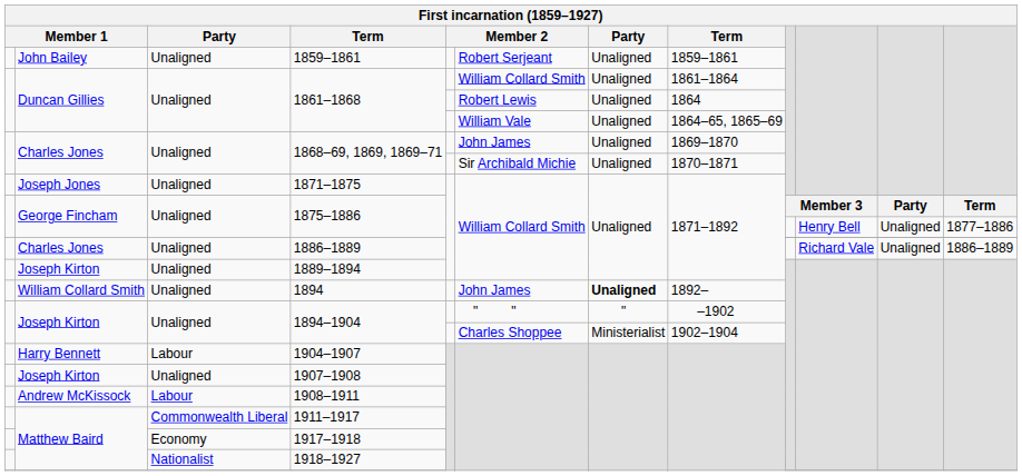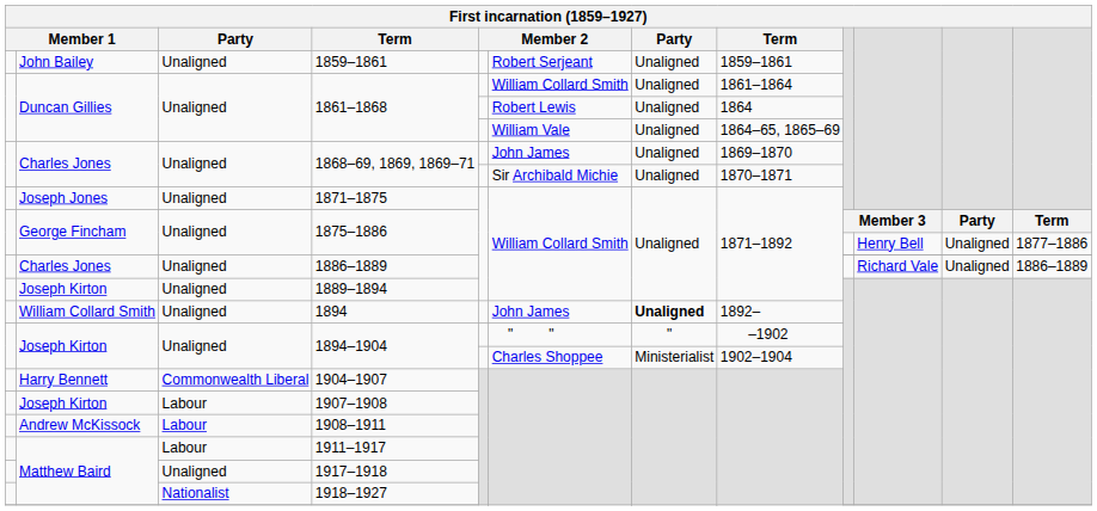1904–1907 | column 3: Labour -> Commonwealth Liberal
1907–1908 | column 3: Unaligned -> Labour
1911–1917 | column 3: Commonwealth Liberal -> Labour
1917–1918 | column 3: Economy -> Unaligned
